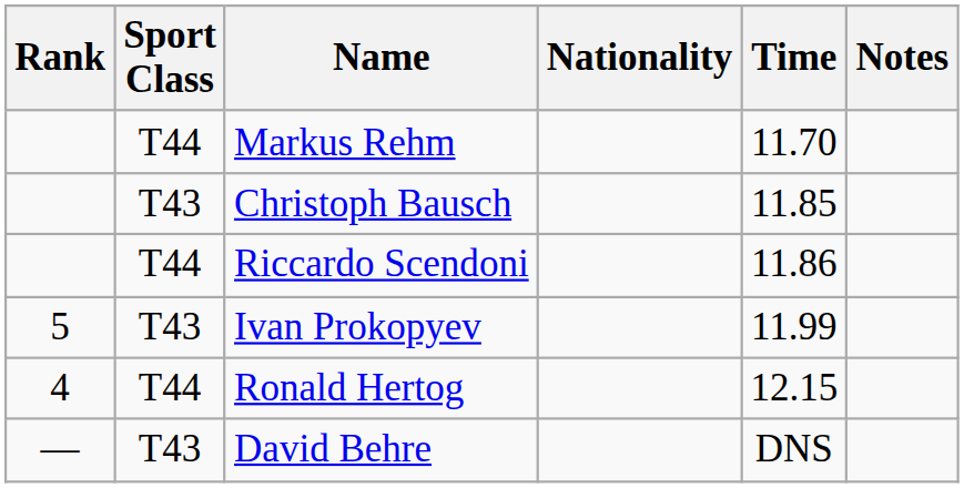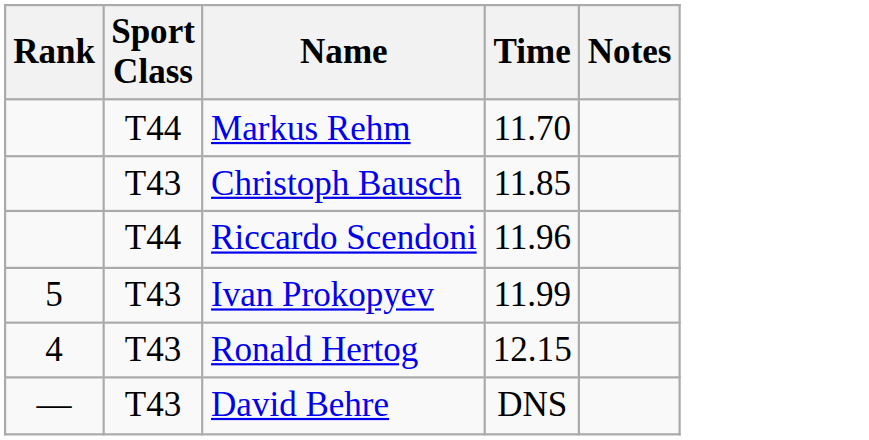- column: Nationality
Riccardo Scendoni | Time: 11.86 -> 11.96
Ronald Hertog | Sport Class: T44 -> T43
